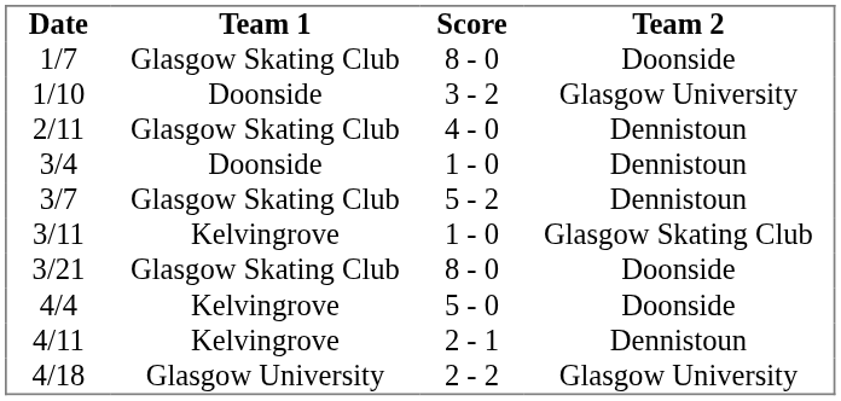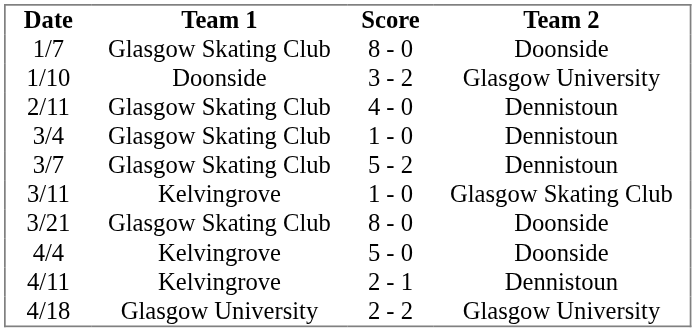3/4 | Team 1: Doonside -> Glasgow Skating Club
